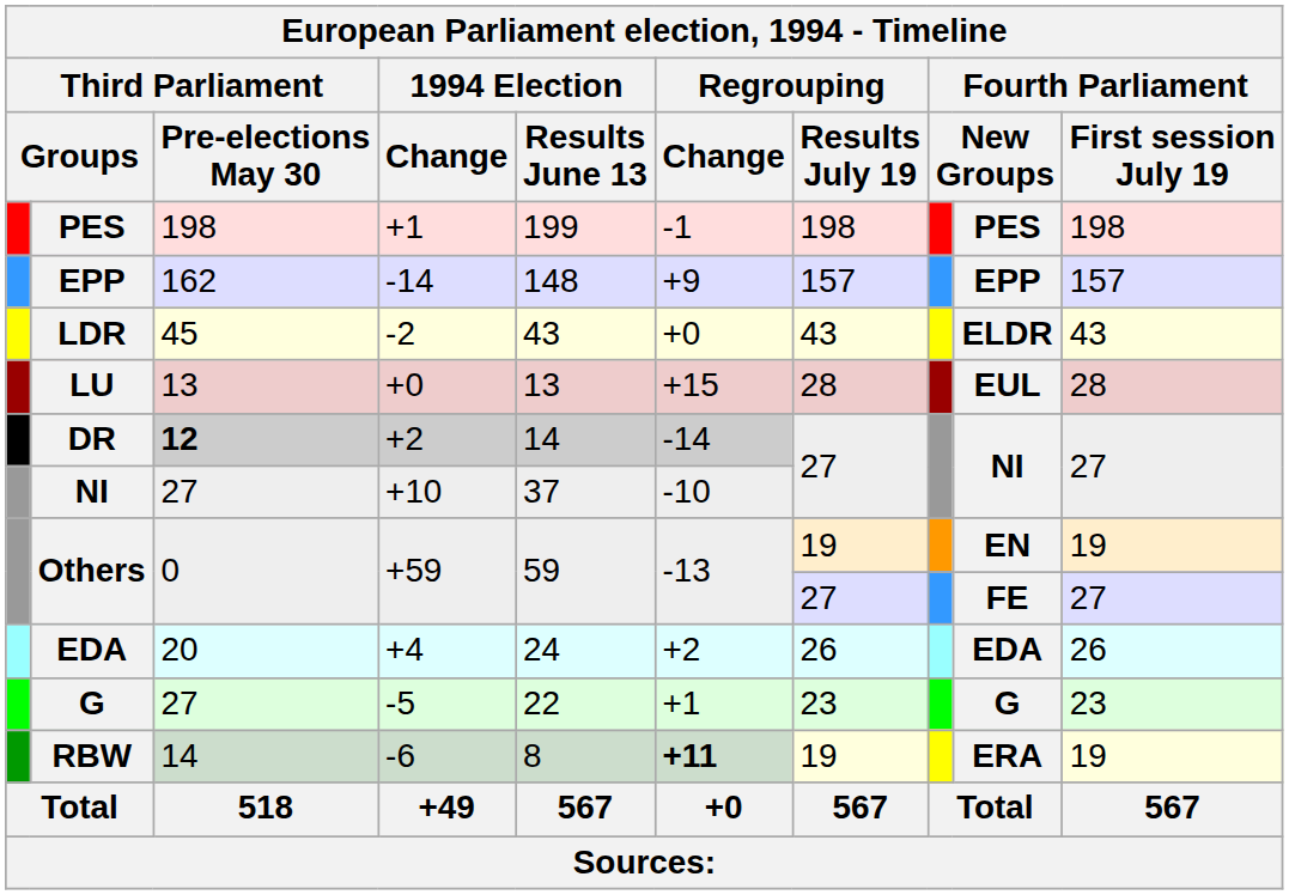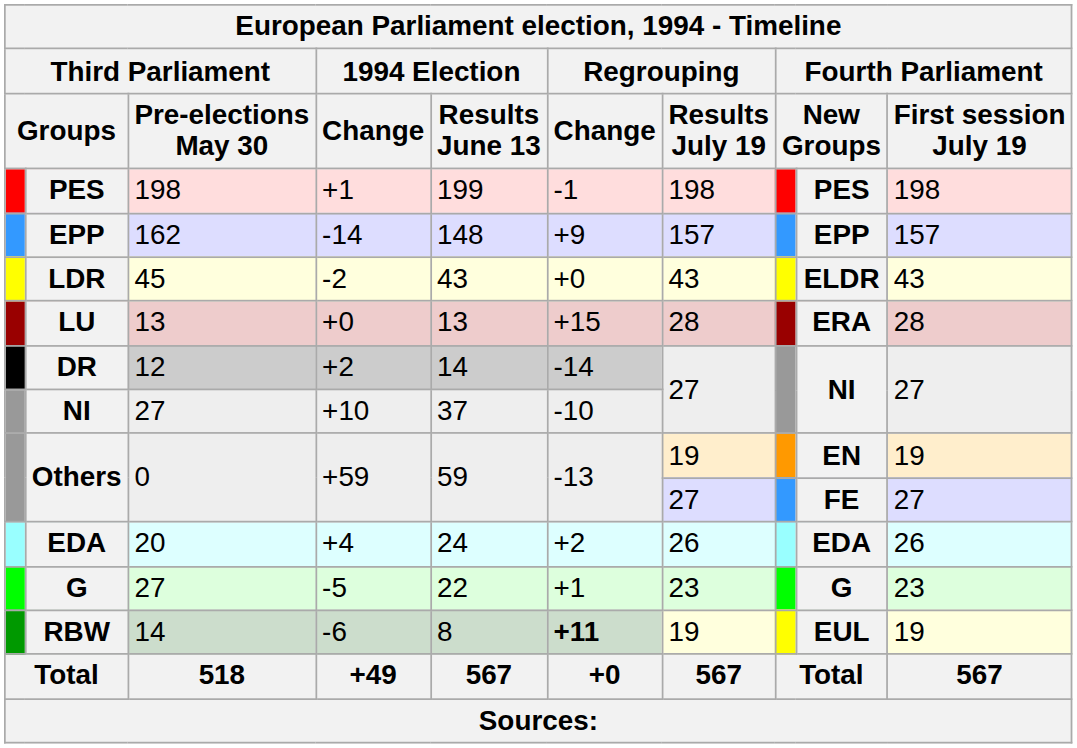LU | column 9: EUL -> ERA
DR | Third Parliament / Pre-elections May 30: bold -> normal
RBW | column 9: ERA -> EUL
